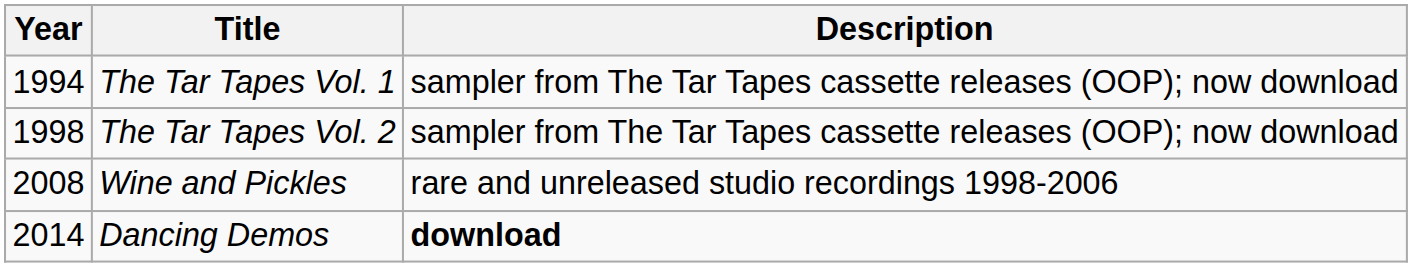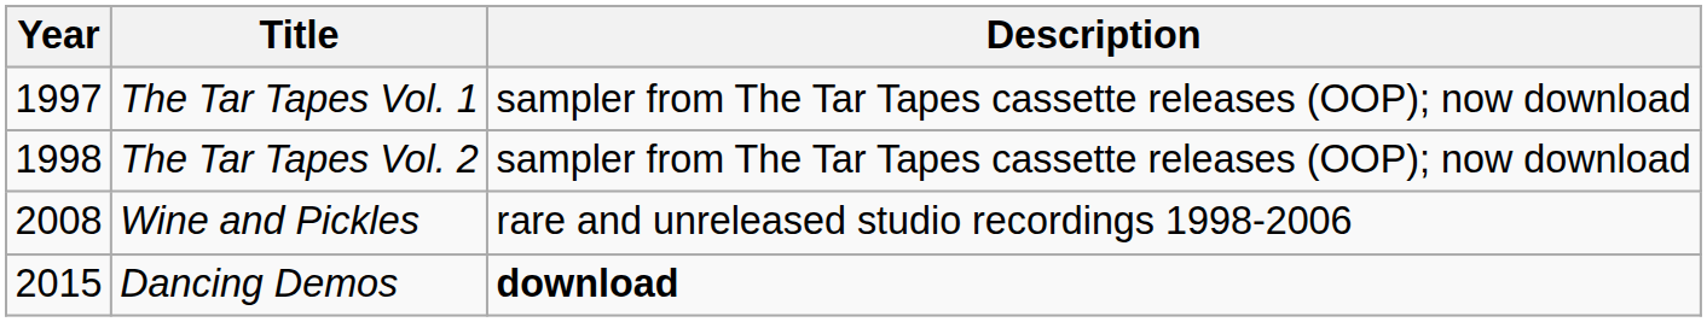The Tar Tapes Vol. 1 | Year: 1994 -> 1997
Dancing Demos | Year: 2014 -> 2015
